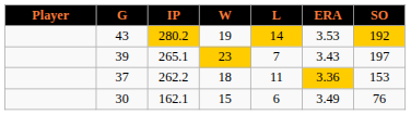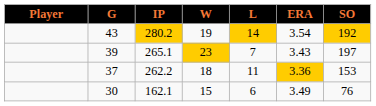43 | ERA: 3.53 -> 3.54
